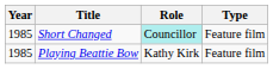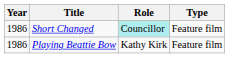Short Changed | Year: 1985 -> 1986
Playing Beattie Bow | Year: 1985 -> 1986
